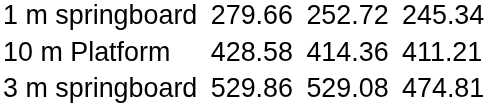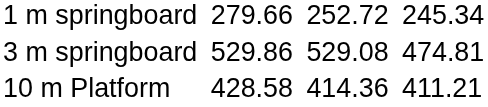rows swapped: 3 m springboard <-> 10 m Platform
